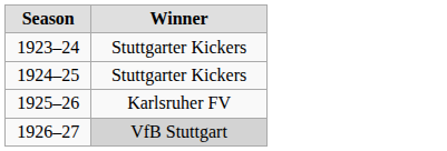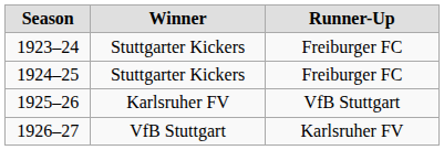+ column: Runner-Up | Freiburger FC | Freiburger FC | VfB Stuttgart | Karlsruher FV
1926–27 | Winner: lightgrey background -> no background
